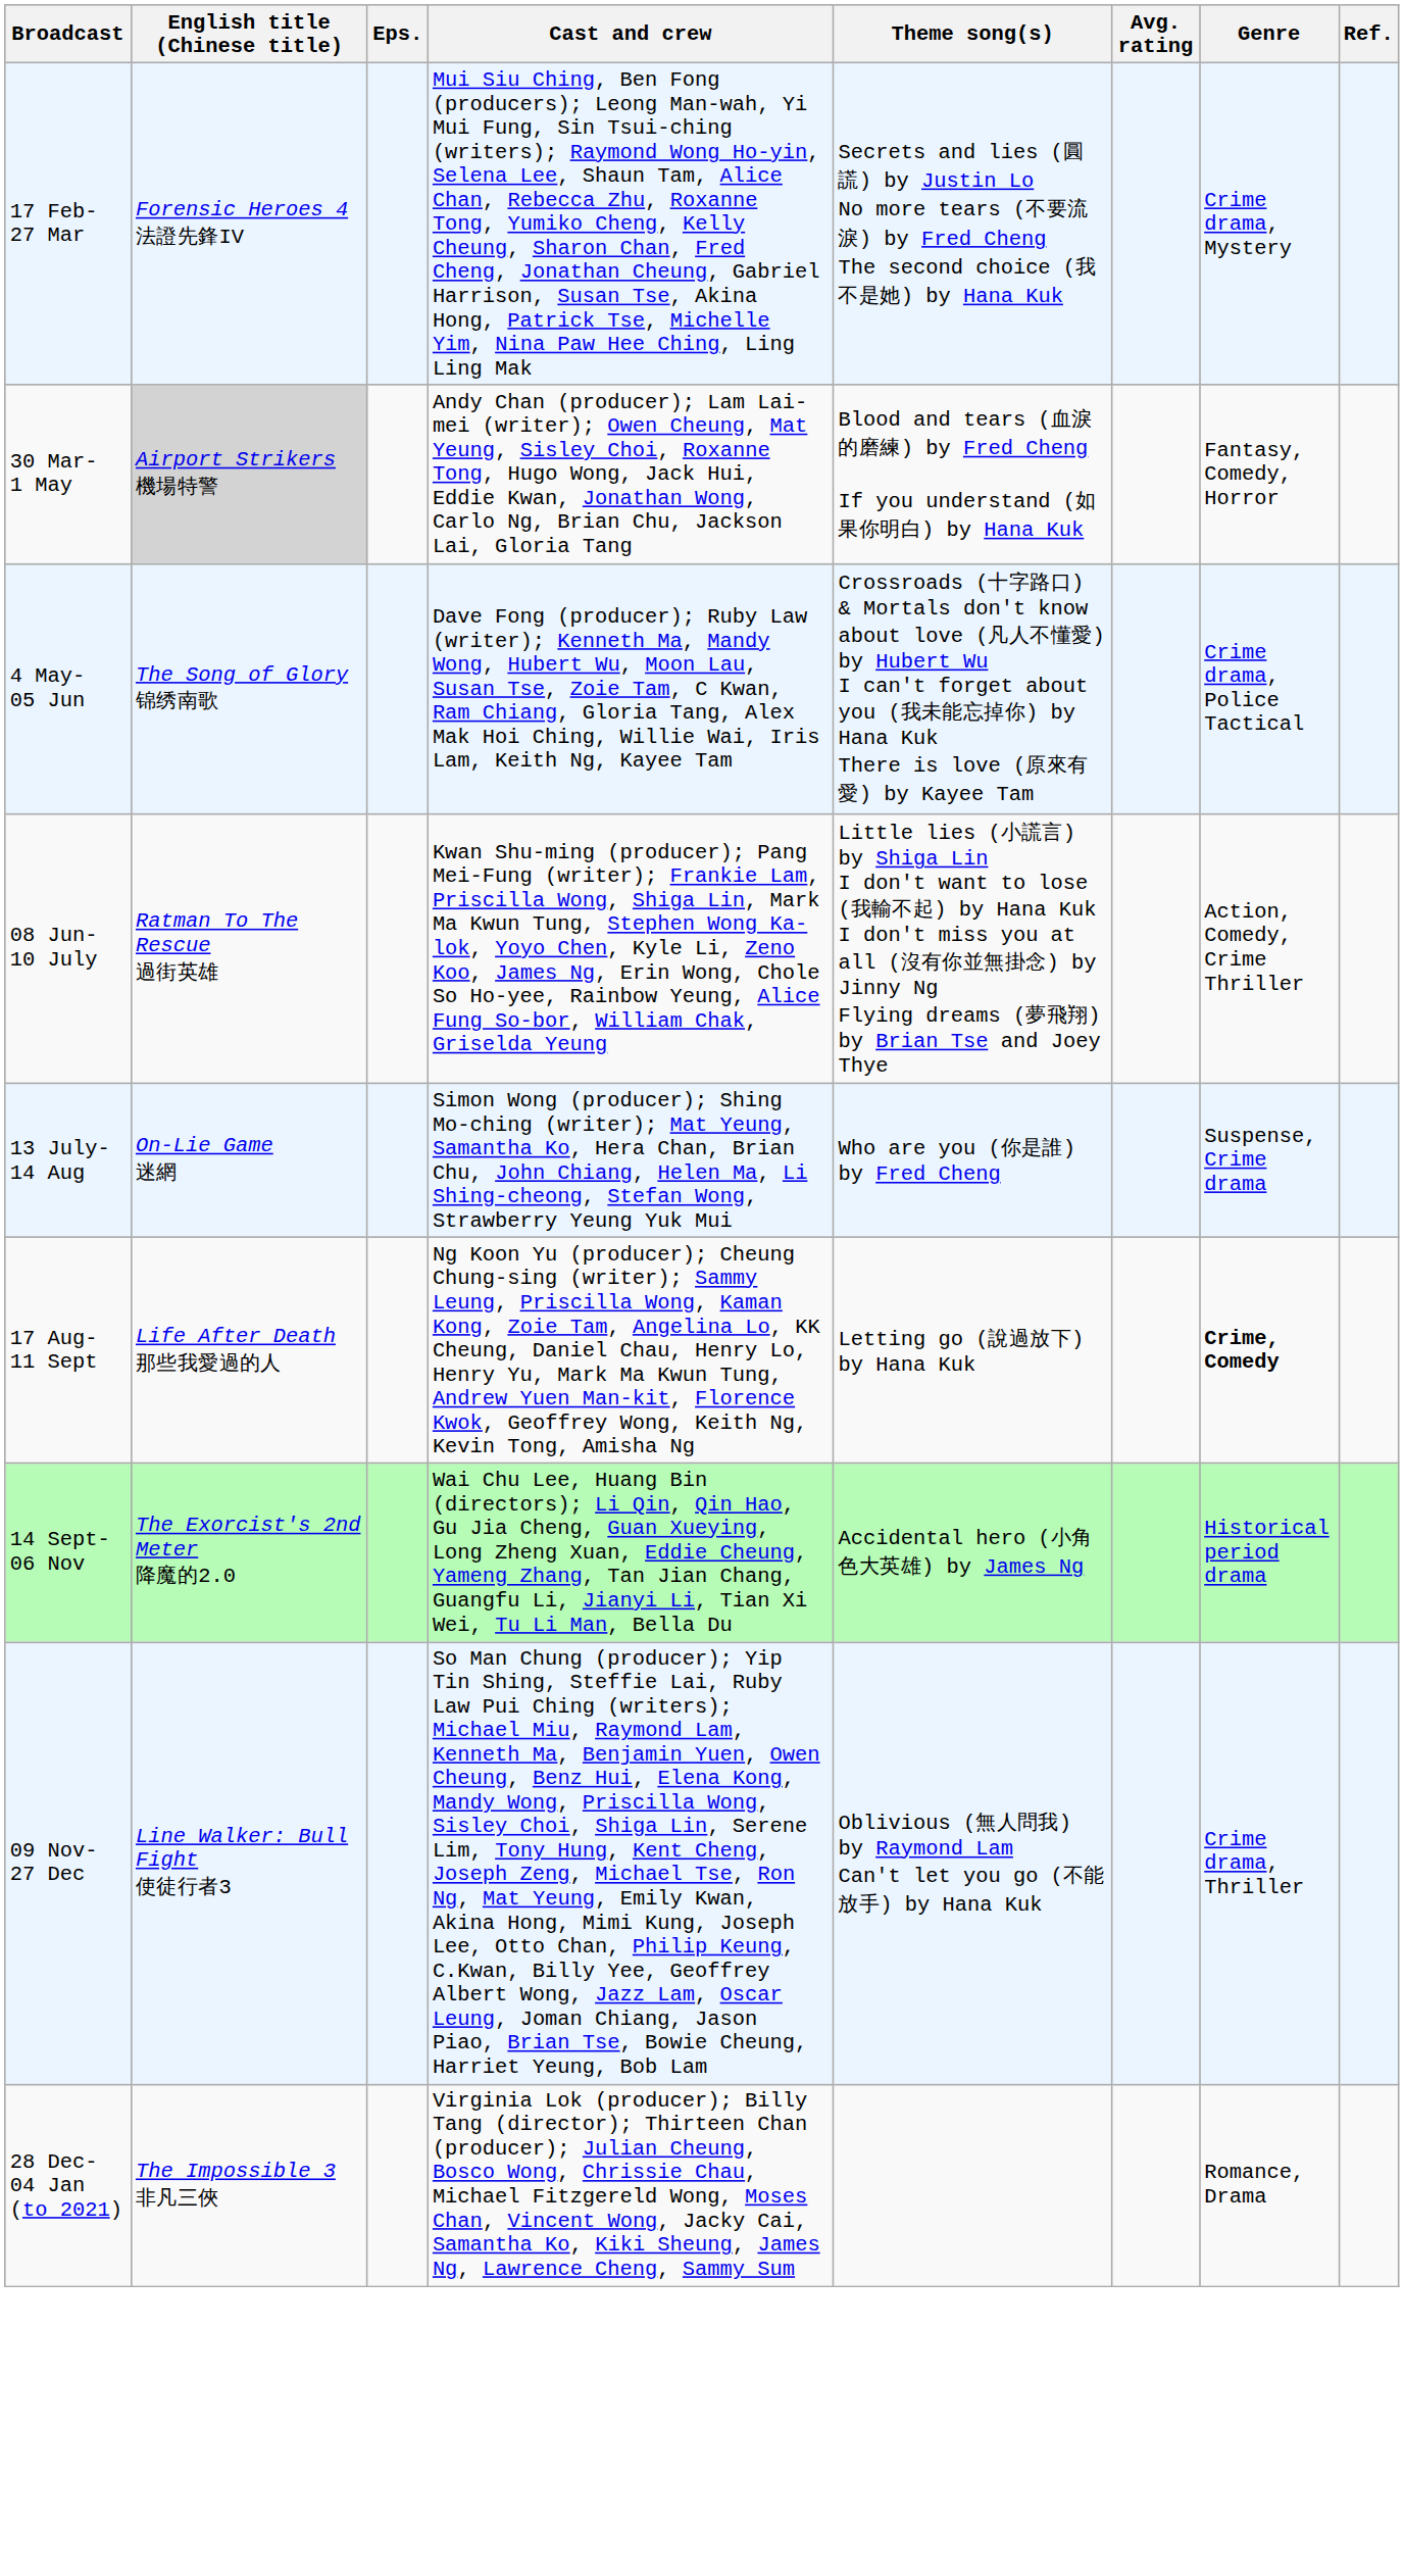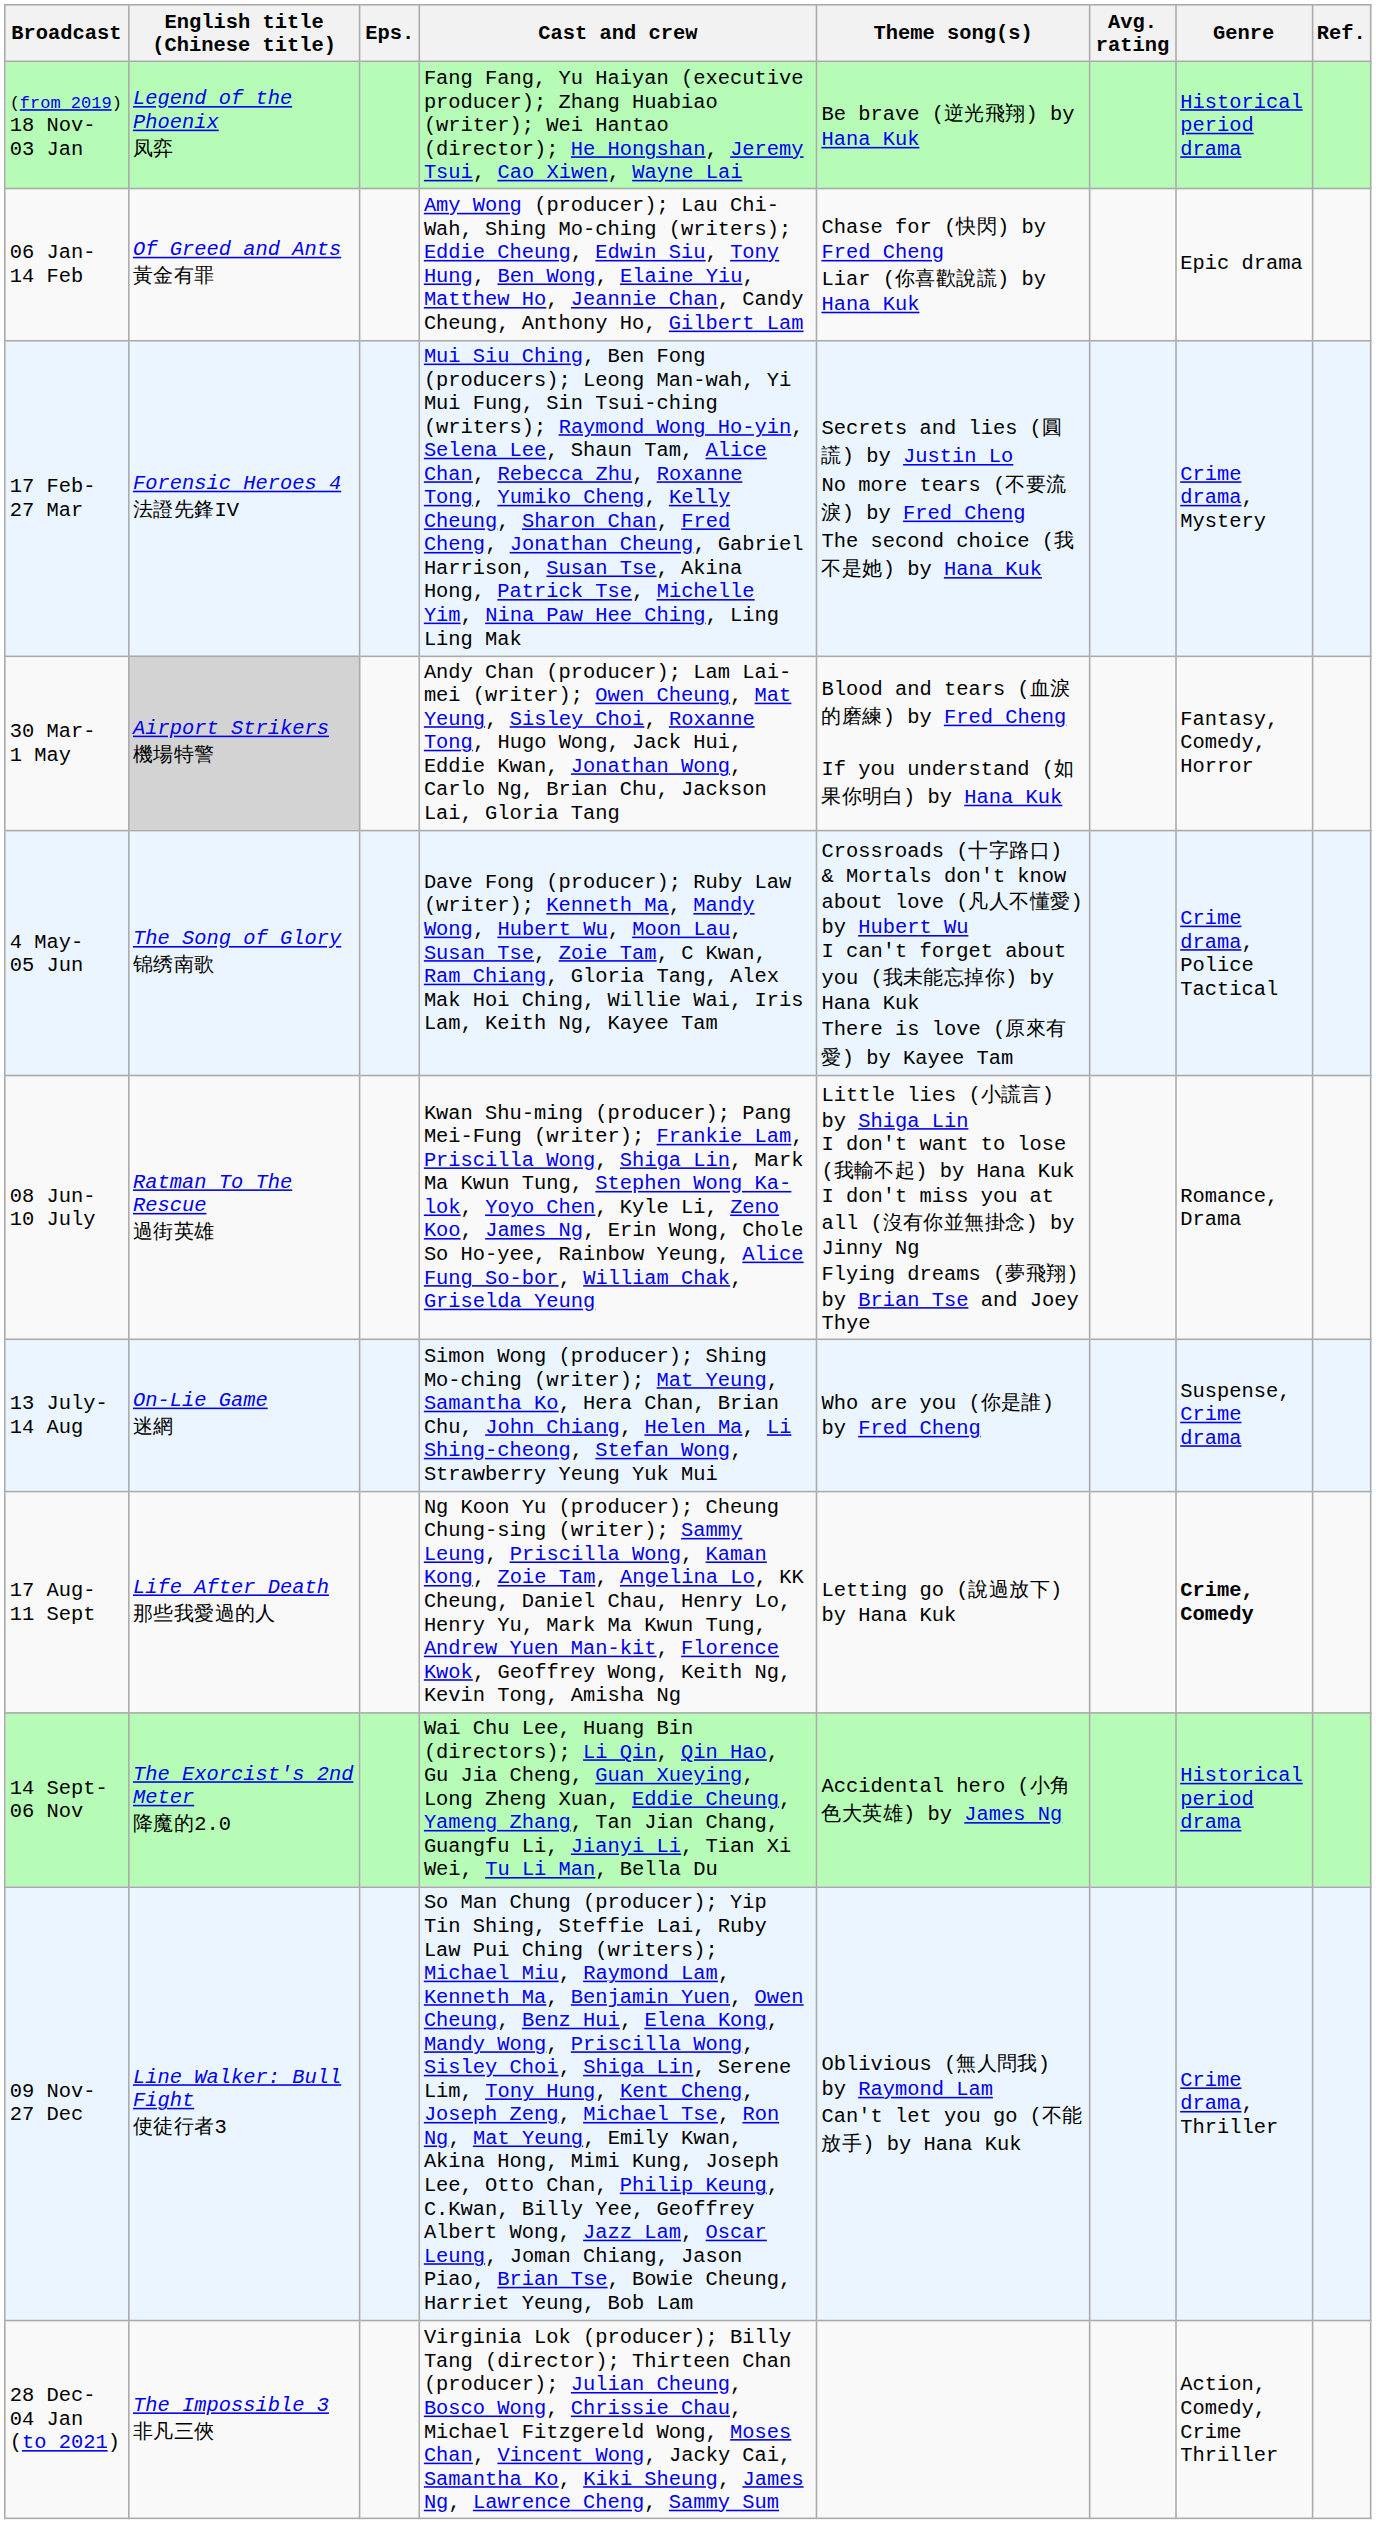+ row: (from 2019) 18 Nov- 03 Jan | Legend of the Phoenix 凤弈 | Fang Fang, Yu Haiyan (executive producer); Zhang Huabiao (writer); Wei Hantao (director); He Hongshan, Jeremy Tsui, Cao Xiwen, Wayne Lai | Be brave (逆光飛翔) by Hana Kuk | Historical period drama
+ row: 06 Jan- 14 Feb | Of Greed and Ants 黃金有罪 | Amy Wong (producer); Lau Chi-Wah, Shing Mo-ching (writers); Eddie Cheung, Edwin Siu, Tony Hung, Ben Wong, Elaine Yiu, Matthew Ho, Jeannie Chan, Candy Cheung, Anthony Ho, Gilbert Lam | Chase for (快閃) by Fred Cheng Liar (你喜歡說謊) by Hana Kuk | Epic drama
08 Jun- 10 July | Genre: Action, Comedy, Crime Thriller -> Romance, Drama
28 Dec- 04 Jan (to 2021) | Genre: Romance, Drama -> Action, Comedy, Crime Thriller
